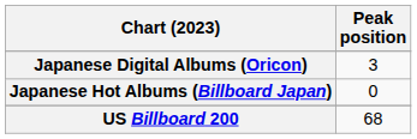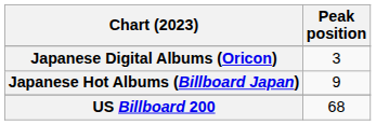Japanese Hot Albums (Billboard Japan) | Peak position: 0 -> 9
